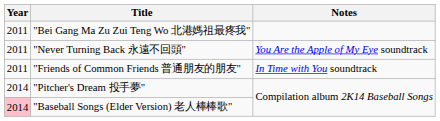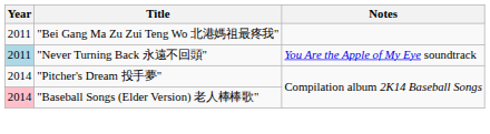"Never Turning Back 永遠不回頭" | Year: no background -> lightblue background
- row: 2011 | "Friends of Common Friends 普通朋友的朋友" | In Time with You soundtrack
